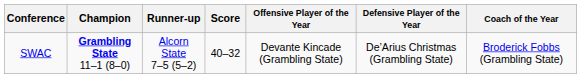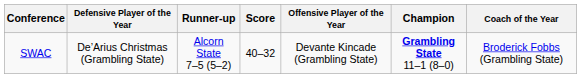columns swapped: Champion <-> Defensive Player of the Year
